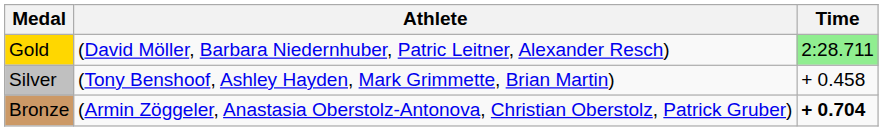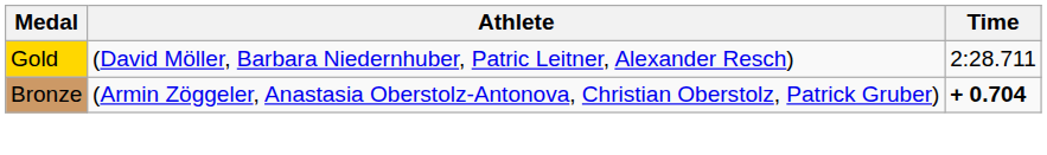Gold | Time: lightgreen background -> no background
- row: Silver | (Tony Benshoof, Ashley Hayden, Mark Grimmette, Brian Martin) | + 0.458
